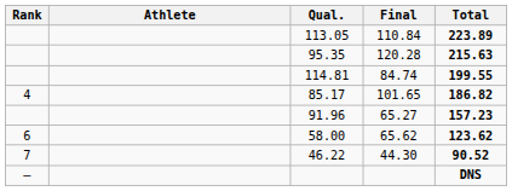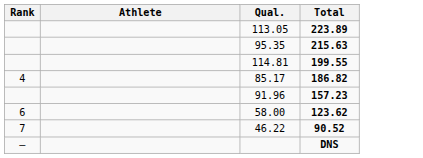- column: Final | 110.84 | 120.28 | 84.74 | 101.65 | 65.27 | 65.62 | 44.30
